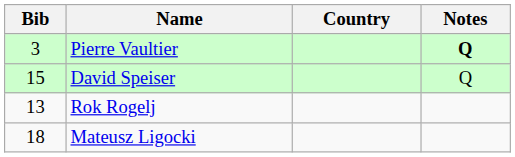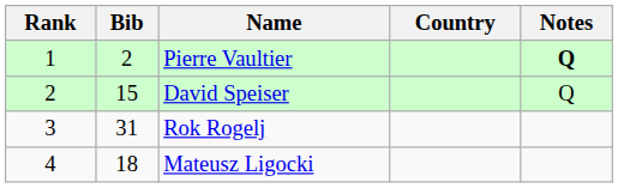+ column: Rank | 1 | 2 | 3 | 4
Pierre Vaultier | Bib: 3 -> 2
Rok Rogelj | Bib: 13 -> 31
